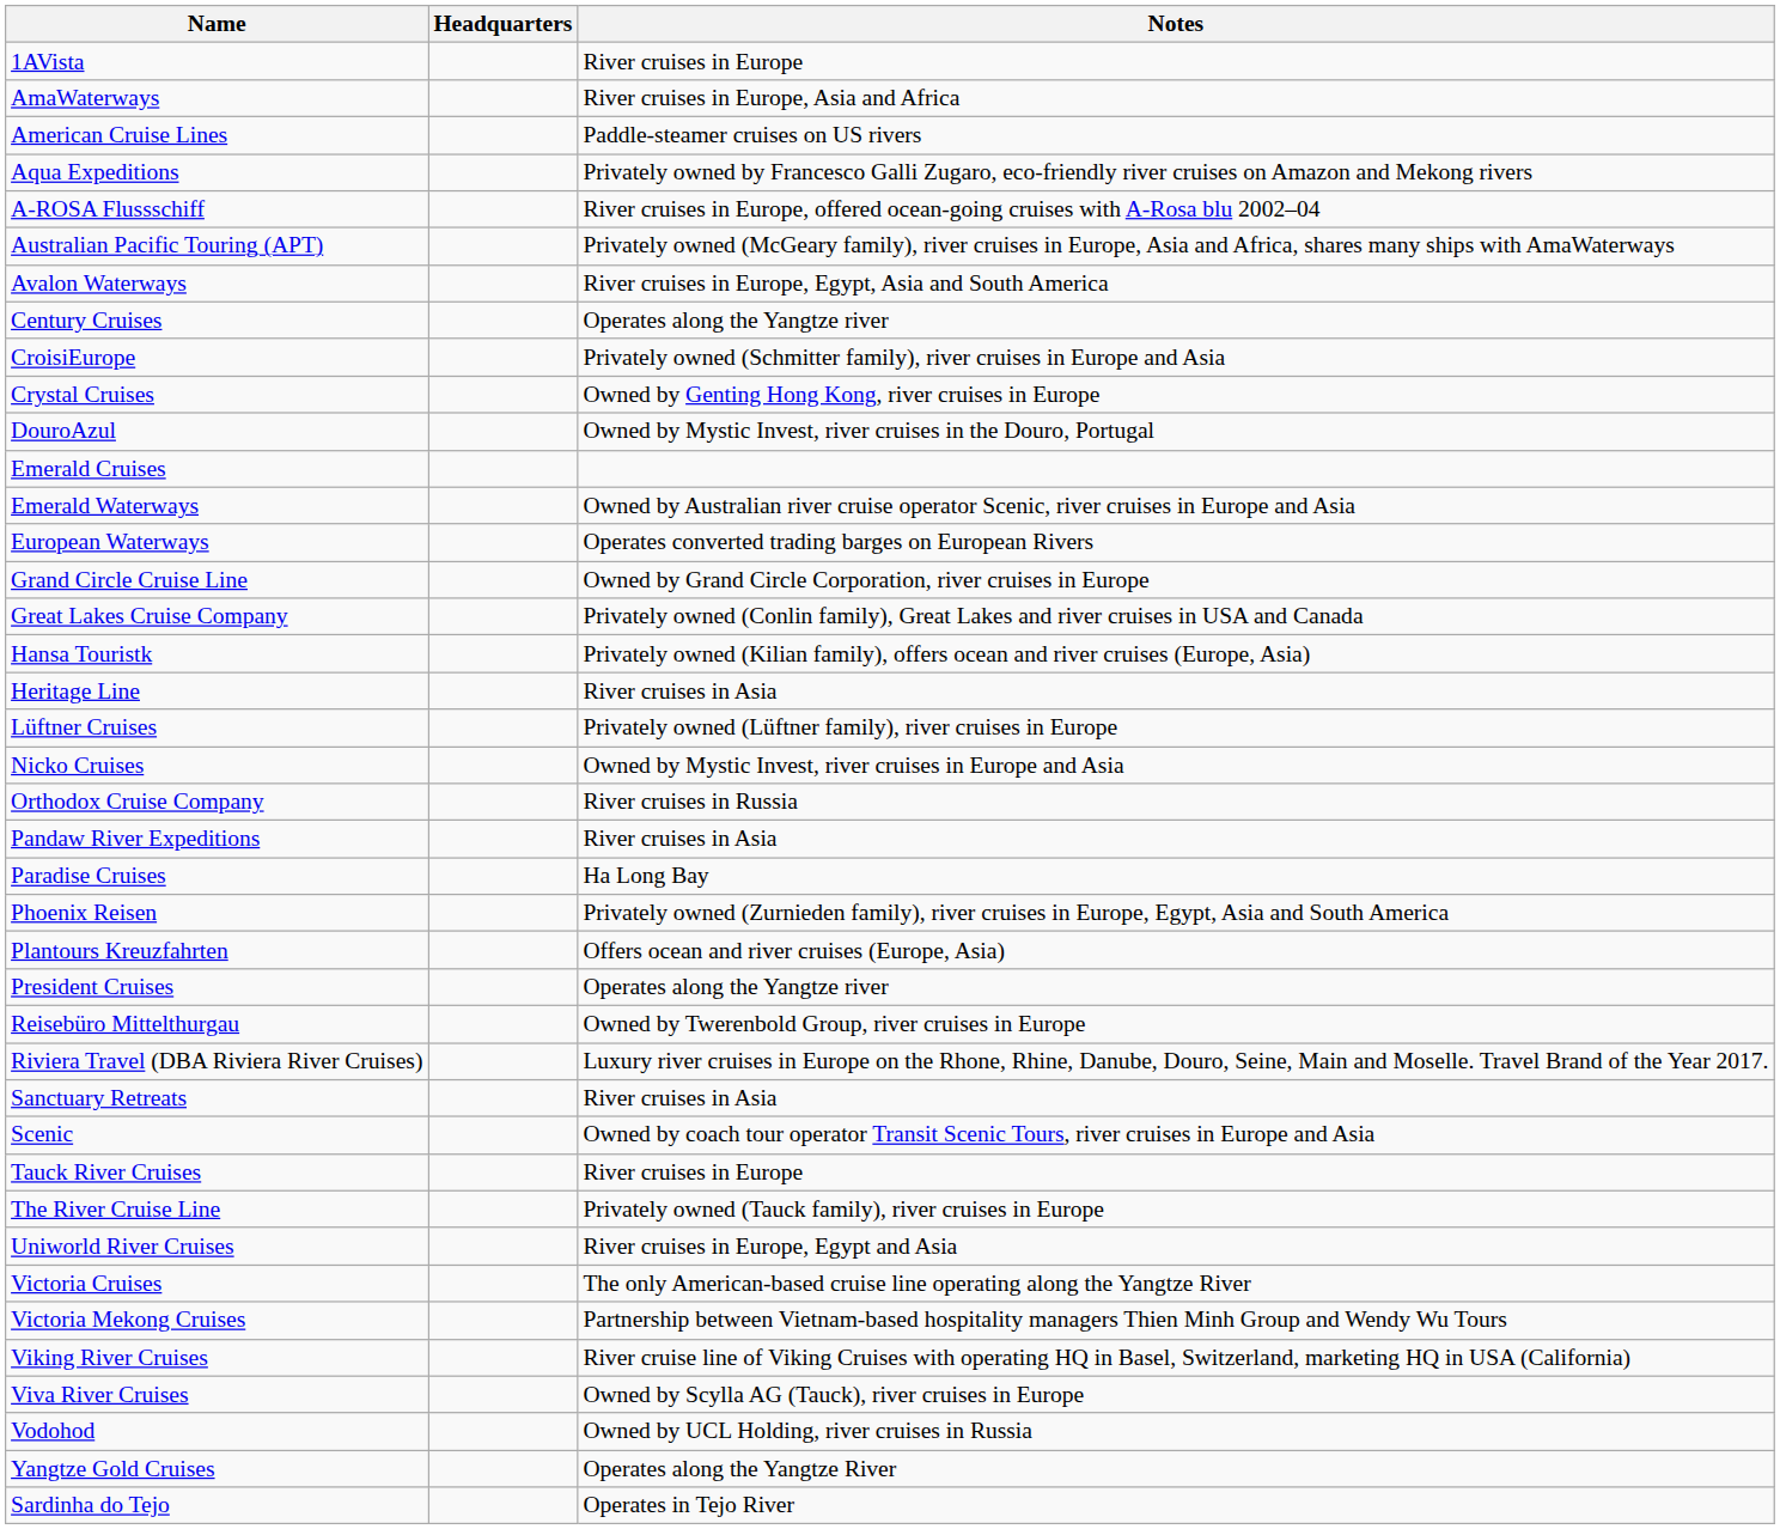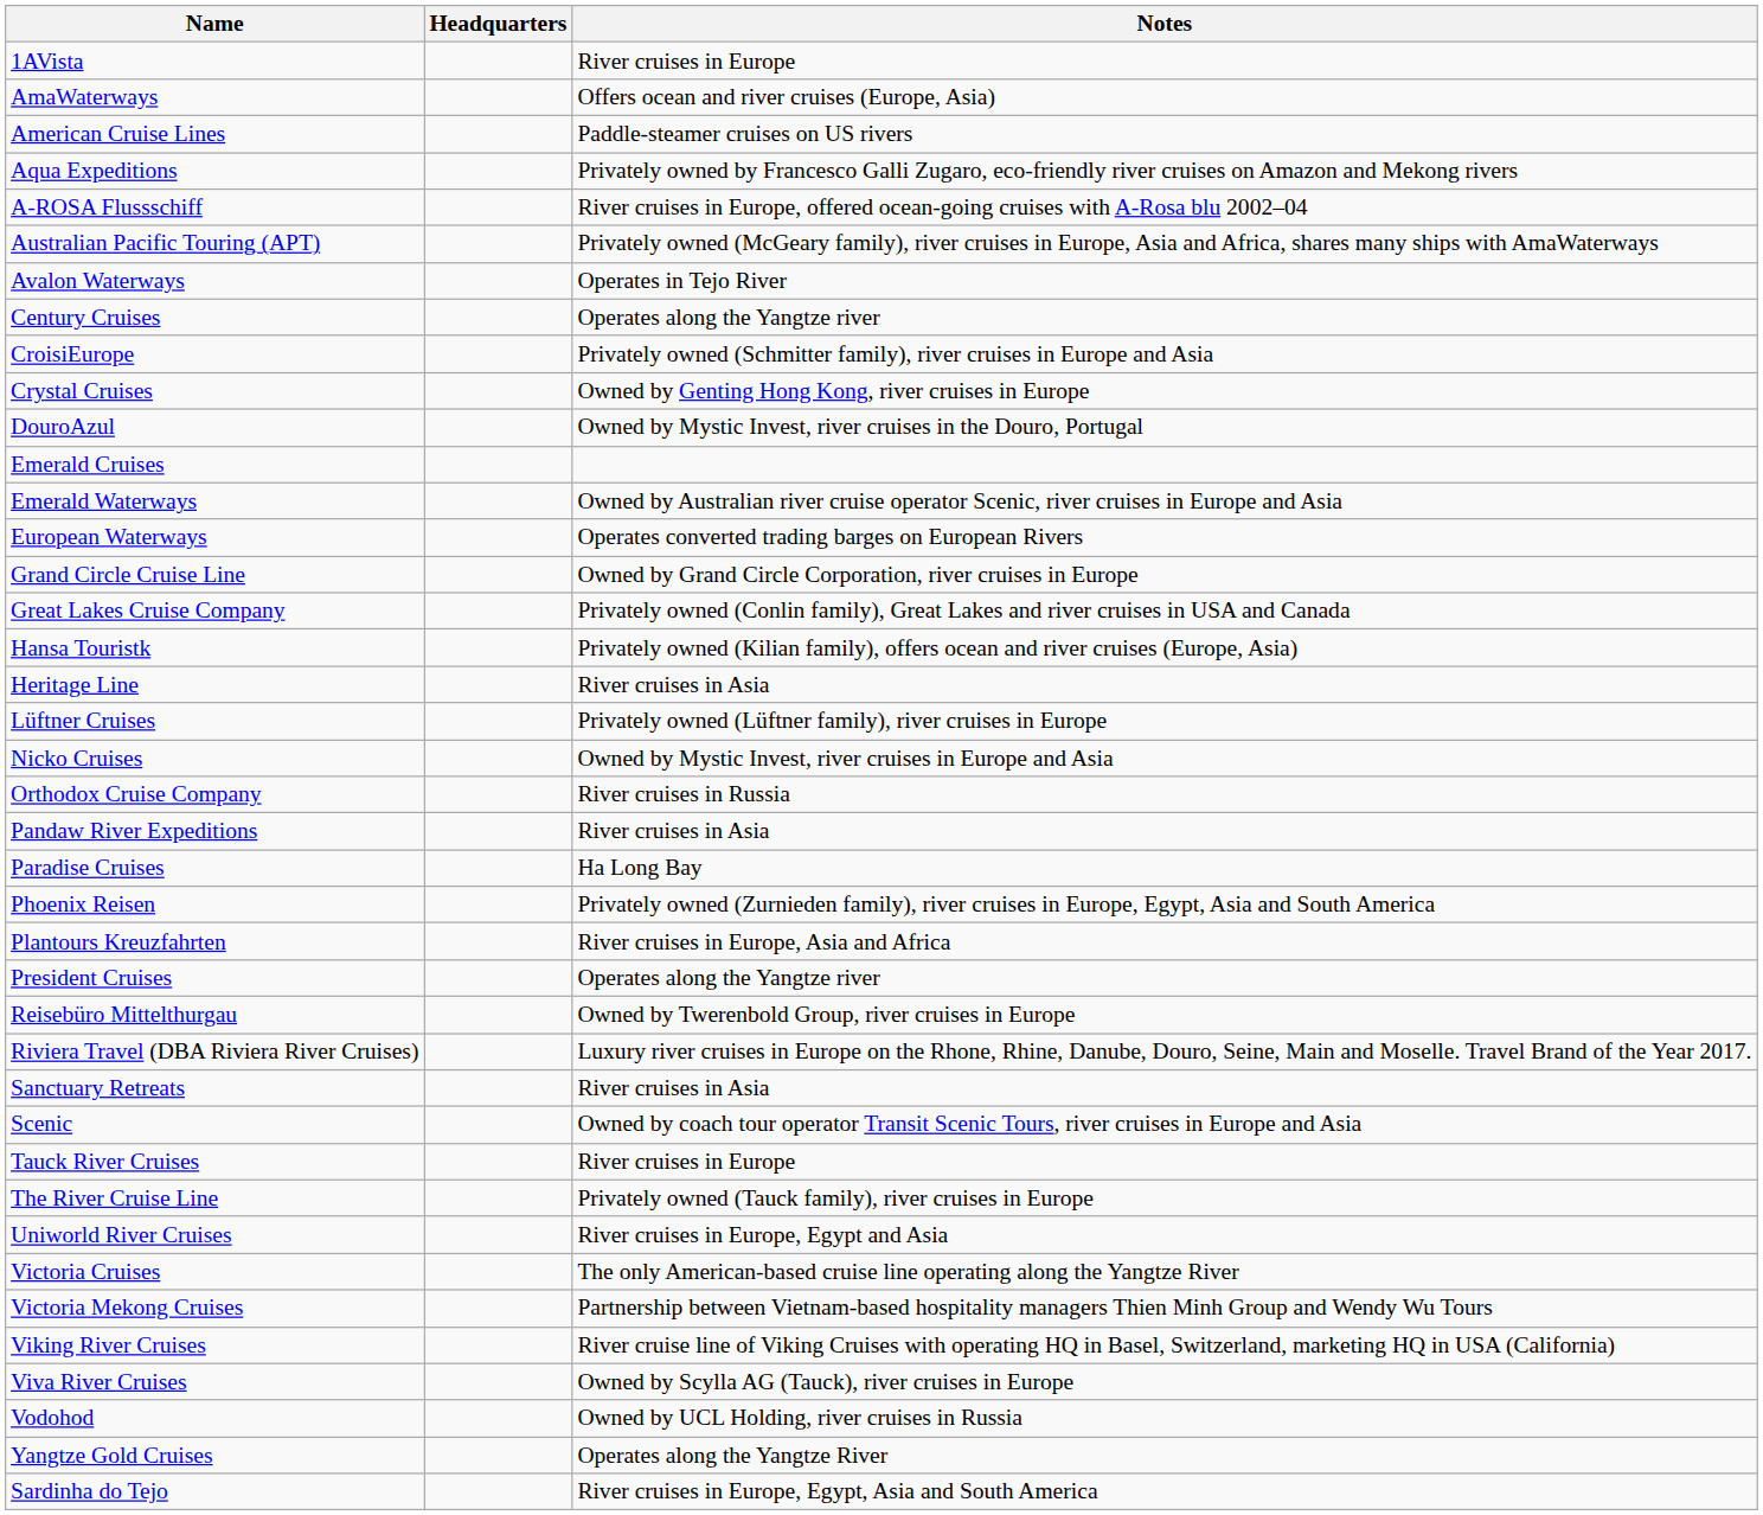AmaWaterways | Notes: River cruises in Europe, Asia and Africa -> Offers ocean and river cruises (Europe, Asia)
Avalon Waterways | Notes: River cruises in Europe, Egypt, Asia and South America -> Operates in Tejo River
Plantours Kreuzfahrten | Notes: Offers ocean and river cruises (Europe, Asia) -> River cruises in Europe, Asia and Africa
Sardinha do Tejo | Notes: Operates in Tejo River -> River cruises in Europe, Egypt, Asia and South America
